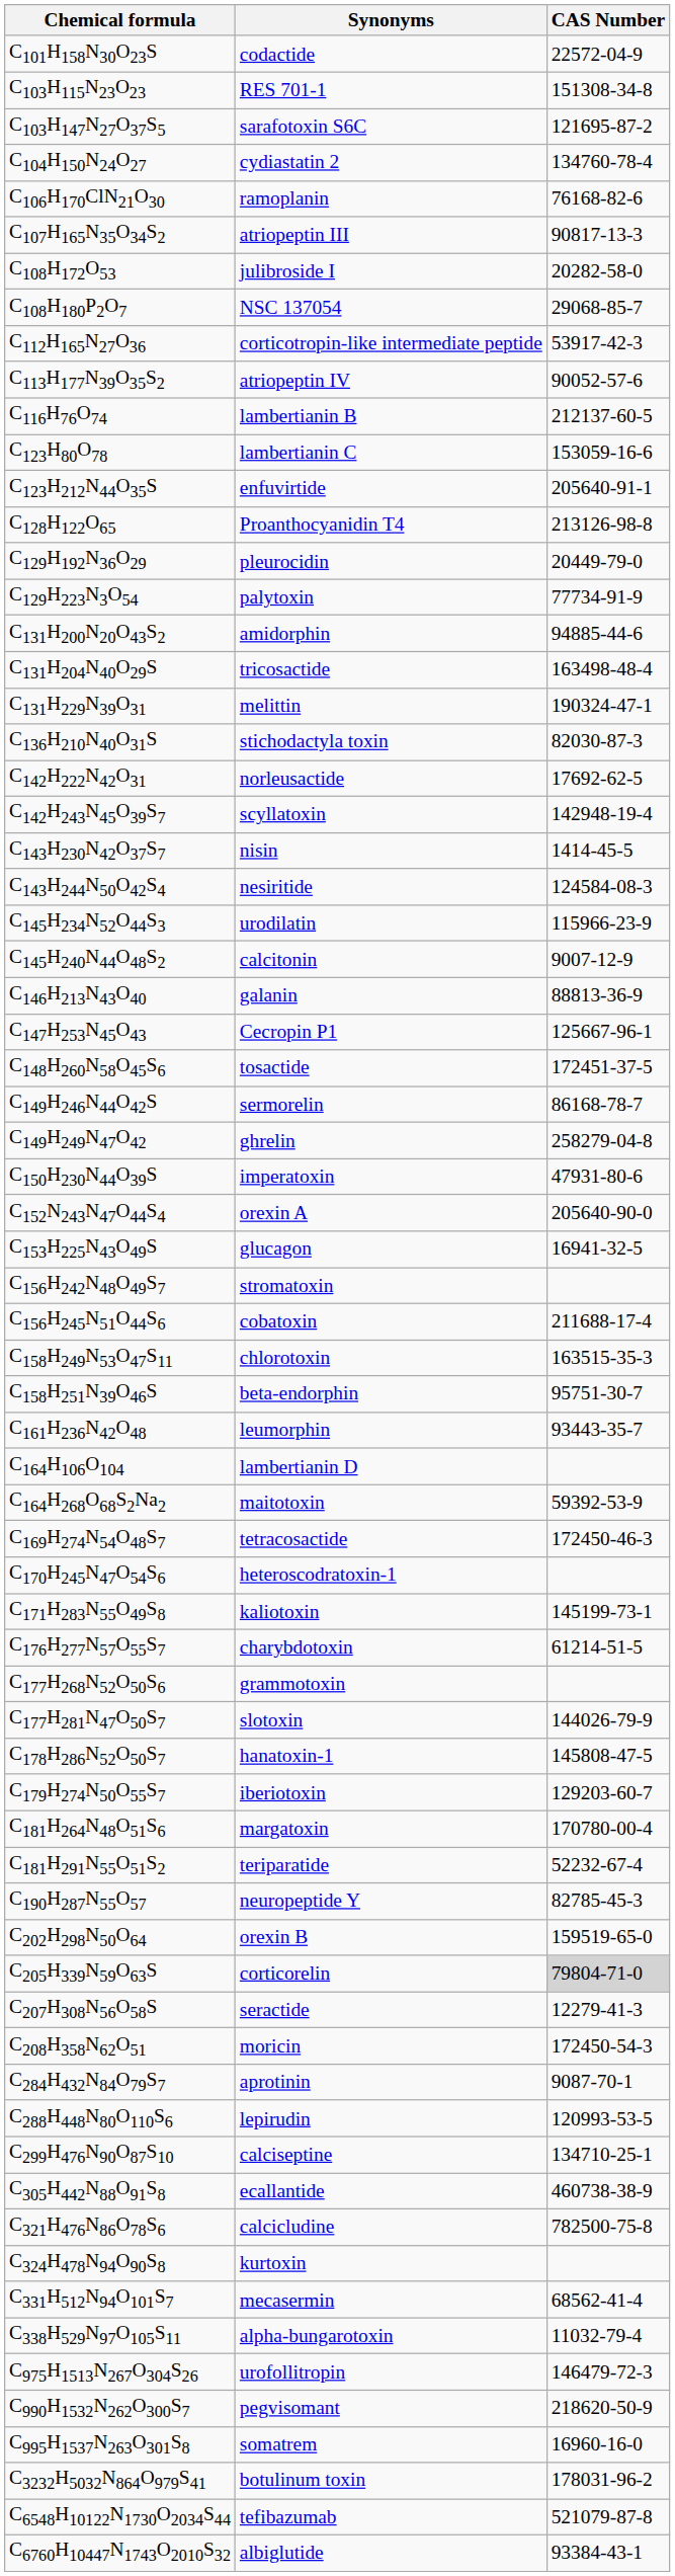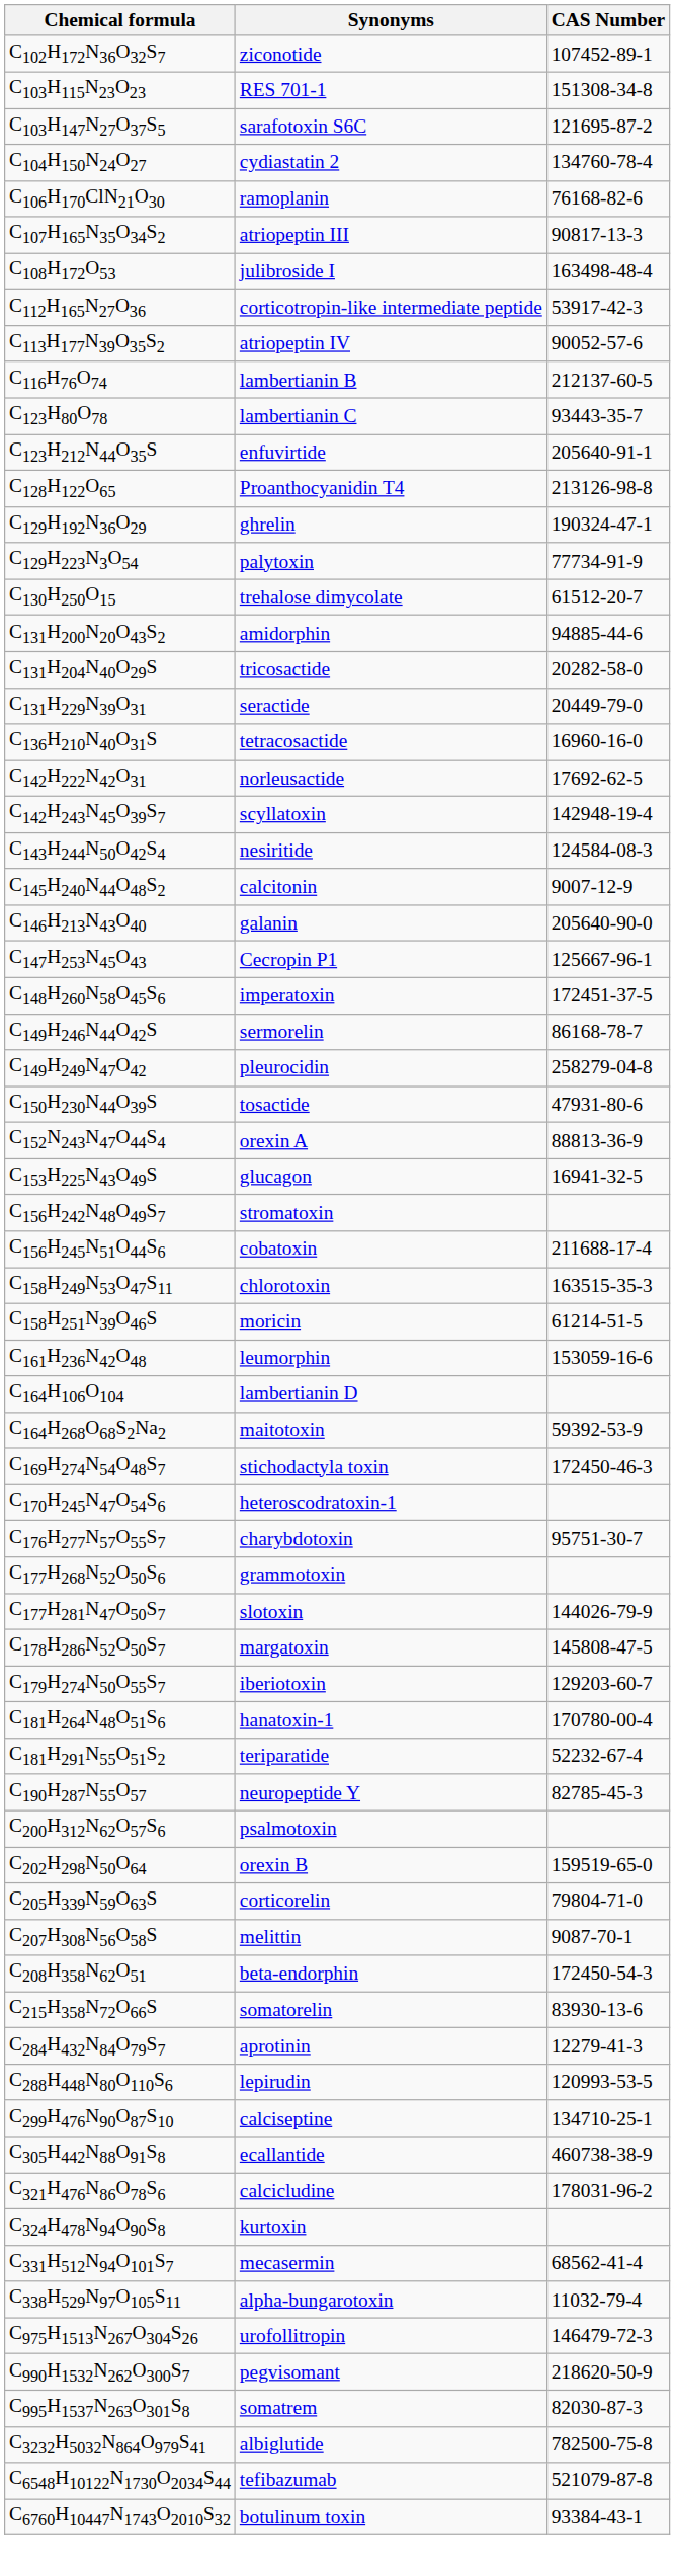- row: C101H158N30O23S | codactide | 22572-04-9
+ row: C102H172N36O32S7 | ziconotide | 107452-89-1
C108H172O53 | CAS Number: 20282-58-0 -> 163498-48-4
- row: C108H180P2O7 | NSC 137054 | 29068-85-7
C123H80O78 | CAS Number: 153059-16-6 -> 93443-35-7
C129H192N36O29 | Synonyms: pleurocidin -> ghrelin
C129H192N36O29 | CAS Number: 20449-79-0 -> 190324-47-1
+ row: C130H250O15 | trehalose dimycolate | 61512-20-7
C131H204N40O29S | CAS Number: 163498-48-4 -> 20282-58-0
C131H229N39O31 | Synonyms: melittin -> seractide
C131H229N39O31 | CAS Number: 190324-47-1 -> 20449-79-0
C136H210N40O31S | Synonyms: stichodactyla toxin -> tetracosactide
C136H210N40O31S | CAS Number: 82030-87-3 -> 16960-16-0
- row: C143H230N42O37S7 | nisin | 1414-45-5
- row: C145H234N52O44S3 | urodilatin | 115966-23-9
C146H213N43O40 | CAS Number: 88813-36-9 -> 205640-90-0
C148H260N58O45S6 | Synonyms: tosactide -> imperatoxin
C149H249N47O42 | Synonyms: ghrelin -> pleurocidin
C150H230N44O39S | Synonyms: imperatoxin -> tosactide
C152N243N47O44S4 | CAS Number: 205640-90-0 -> 88813-36-9
C158H251N39O46S | Synonyms: beta-endorphin -> moricin
C158H251N39O46S | CAS Number: 95751-30-7 -> 61214-51-5
C161H236N42O48 | CAS Number: 93443-35-7 -> 153059-16-6
C169H274N54O48S7 | Synonyms: tetracosactide -> stichodactyla toxin
- row: C171H283N55O49S8 | kaliotoxin | 145199-73-1
C176H277N57O55S7 | CAS Number: 61214-51-5 -> 95751-30-7
C178H286N52O50S7 | Synonyms: hanatoxin-1 -> margatoxin
C181H264N48O51S6 | Synonyms: margatoxin -> hanatoxin-1
+ row: C200H312N62O57S6 | psalmotoxin
C205H339N59O63S | CAS Number: lightgrey background -> no background
C207H308N56O58S | Synonyms: seractide -> melittin
C207H308N56O58S | CAS Number: 12279-41-3 -> 9087-70-1
C208H358N62O51 | Synonyms: moricin -> beta-endorphin
+ row: C215H358N72O66S | somatorelin | 83930-13-6
C284H432N84O79S7 | CAS Number: 9087-70-1 -> 12279-41-3
C321H476N86O78S6 | CAS Number: 782500-75-8 -> 178031-96-2
C995H1537N263O301S8 | CAS Number: 16960-16-0 -> 82030-87-3
C3232H5032N864O979S41 | Synonyms: botulinum toxin -> albiglutide
C3232H5032N864O979S41 | CAS Number: 178031-96-2 -> 782500-75-8
C6760H10447N1743O2010S32 | Synonyms: albiglutide -> botulinum toxin
